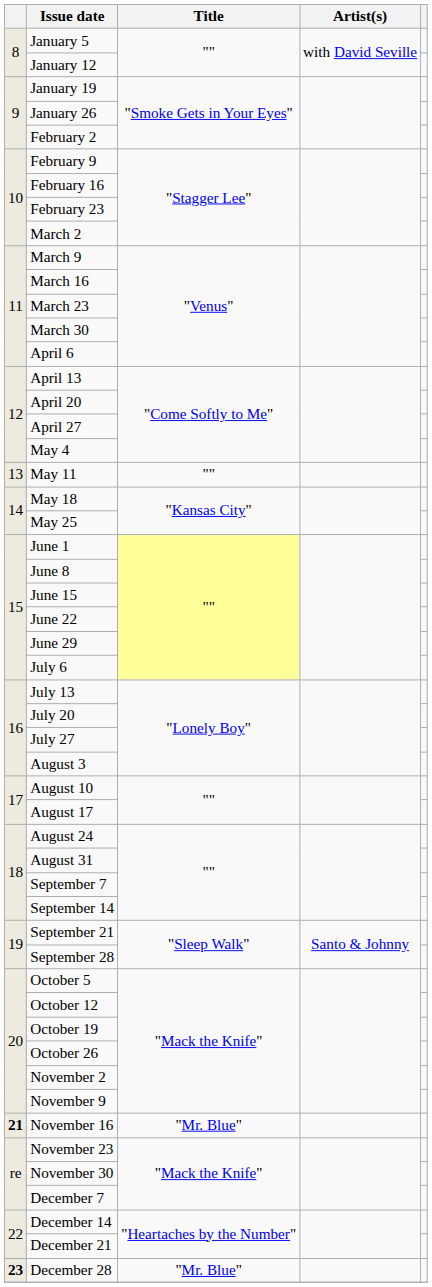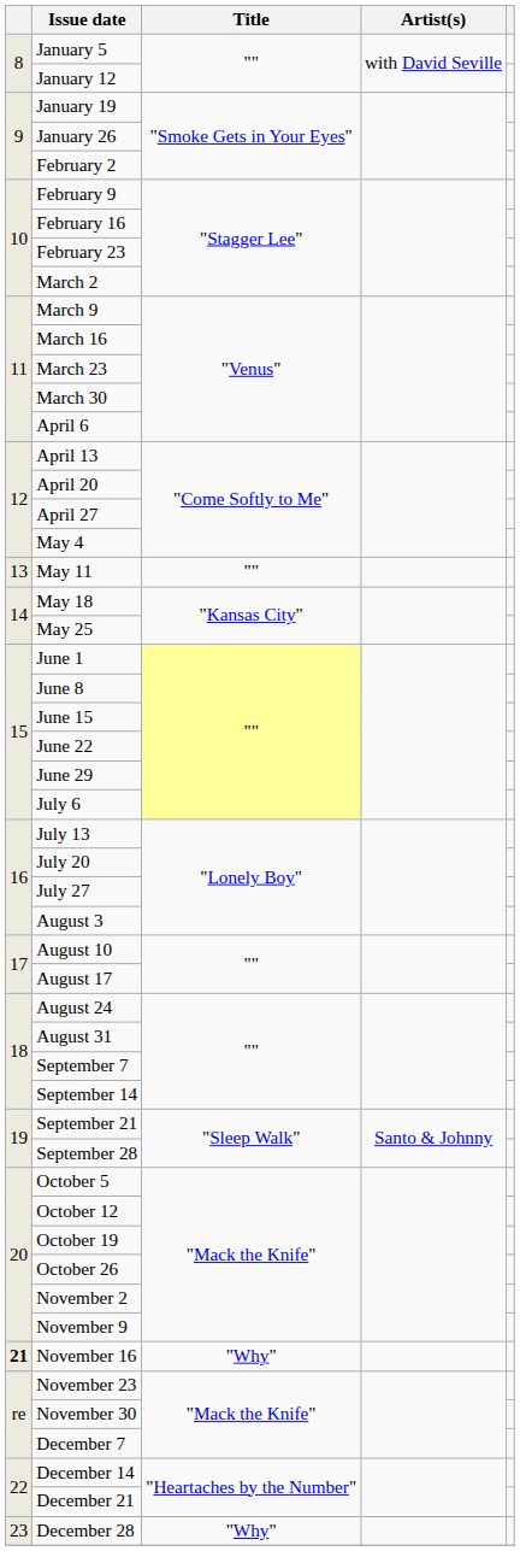November 16 | Title: "Mr. Blue" -> "Why"
December 28 | column 1: bold -> normal
December 28 | Title: "Mr. Blue" -> "Why"
